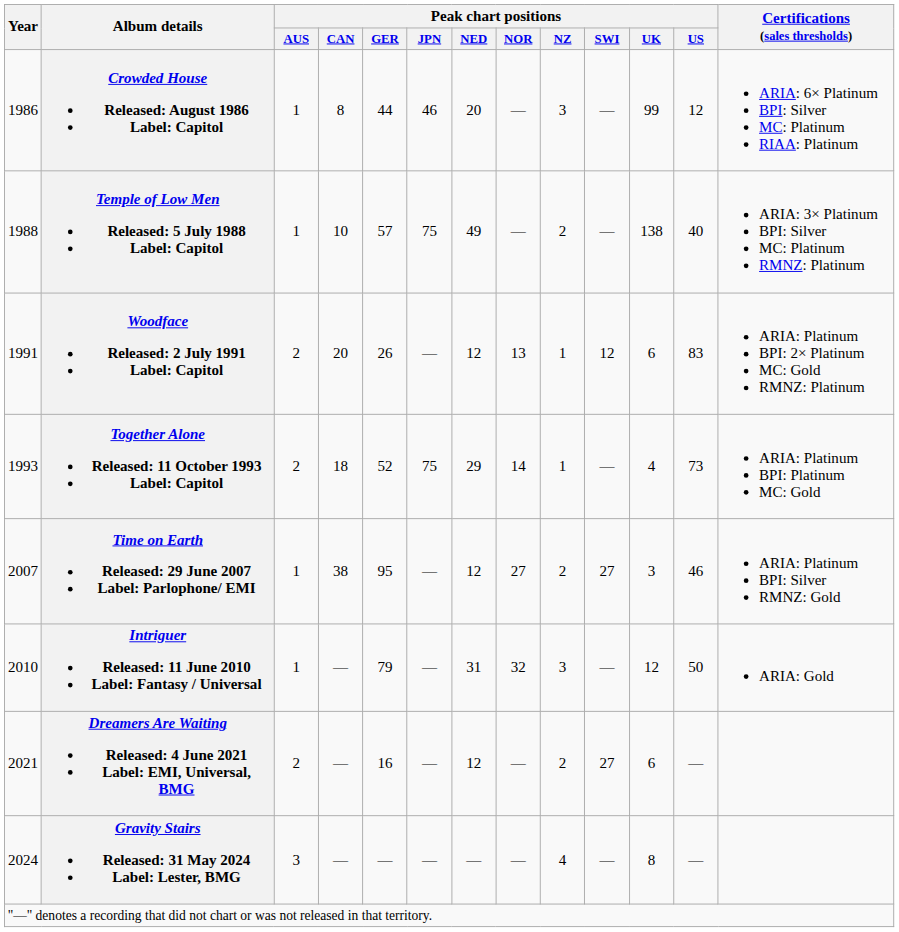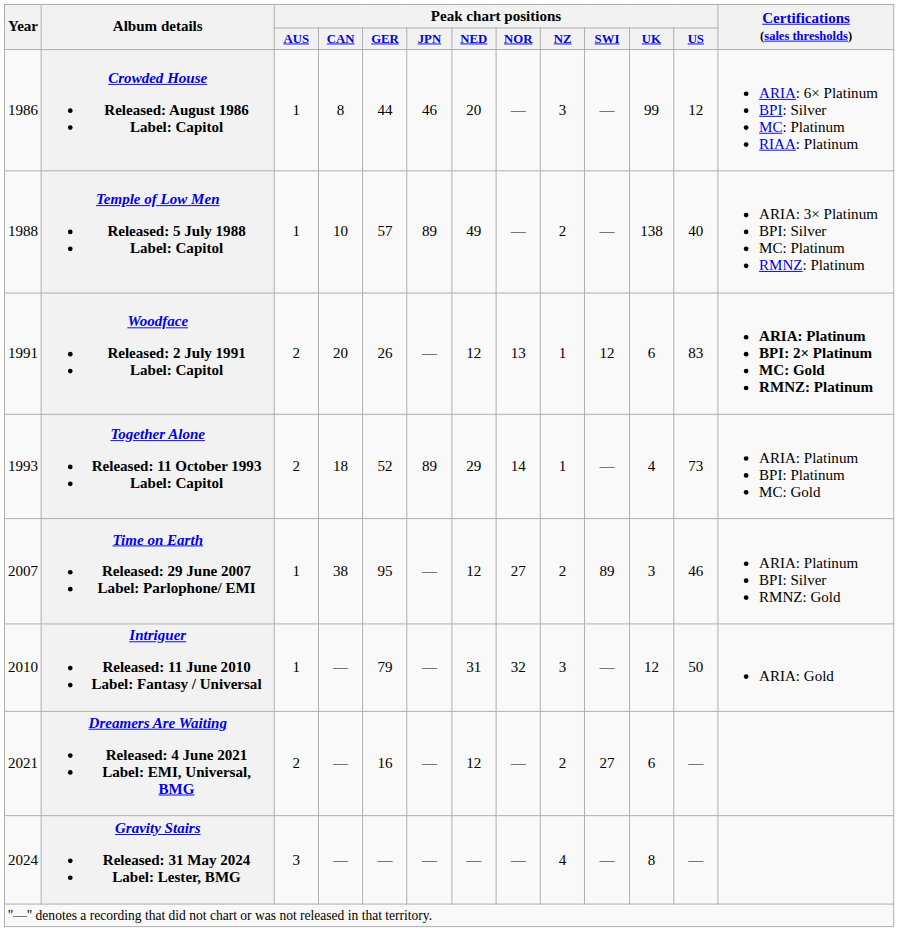Temple of Low Men Released: 5 July 1988 Label: Capitol | Peak chart positions / JPN: 75 -> 89
Woodface Released: 2 July 1991 Label: Capitol | Certifications (sales thresholds): normal -> bold
Together Alone Released: 11 October 1993 Label: Capitol | Peak chart positions / JPN: 75 -> 89
Time on Earth Released: 29 June 2007 Label: Parlophone/ EMI | Peak chart positions / SWI: 27 -> 89
